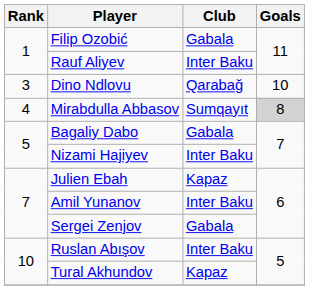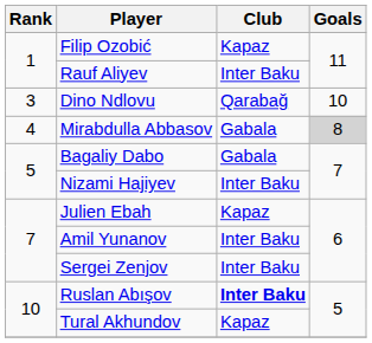Filip Ozobić | Club: Gabala -> Kapaz
Mirabdulla Abbasov | Club: Sumqayıt -> Gabala
Sergei Zenjov | Club: Gabala -> Inter Baku
Ruslan Abışov | Club: normal -> bold
